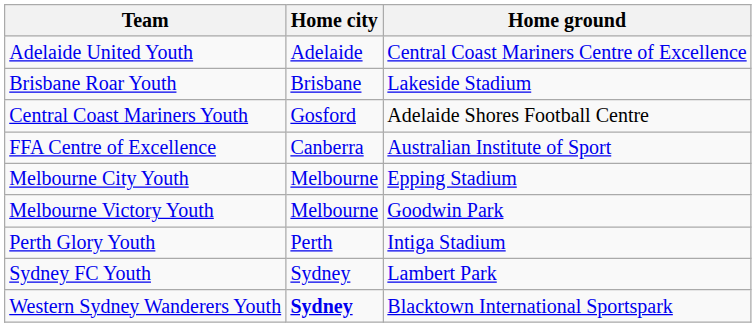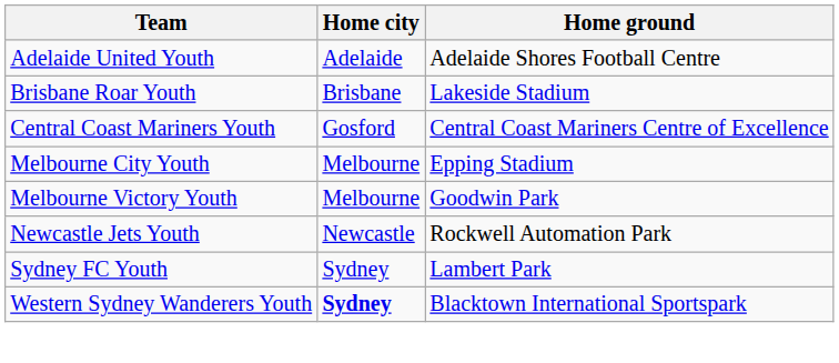Adelaide United Youth | Home ground: Central Coast Mariners Centre of Excellence -> Adelaide Shores Football Centre
Central Coast Mariners Youth | Home ground: Adelaide Shores Football Centre -> Central Coast Mariners Centre of Excellence
- row: FFA Centre of Excellence | Canberra | Australian Institute of Sport
+ row: Newcastle Jets Youth | Newcastle | Rockwell Automation Park
- row: Perth Glory Youth | Perth | Intiga Stadium
